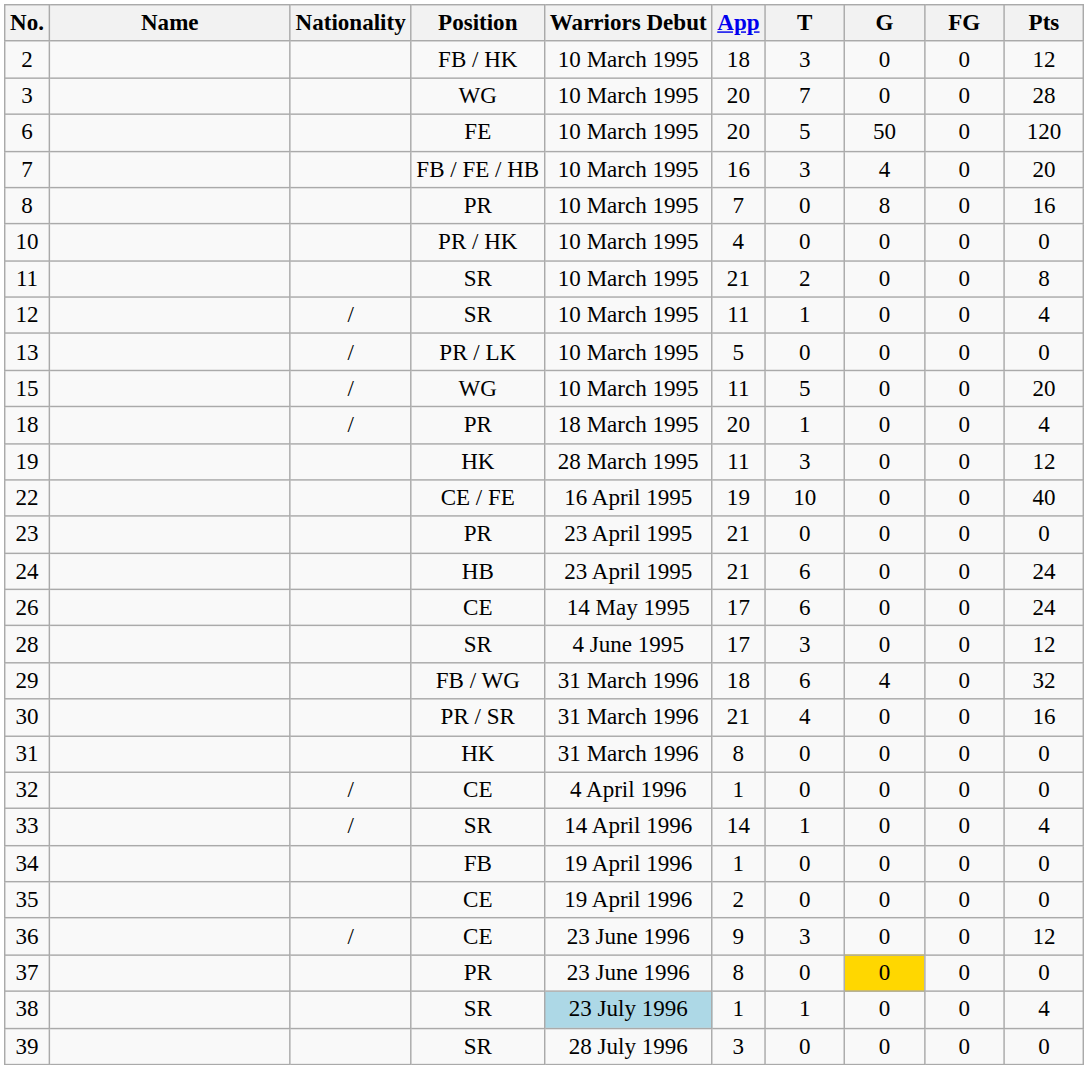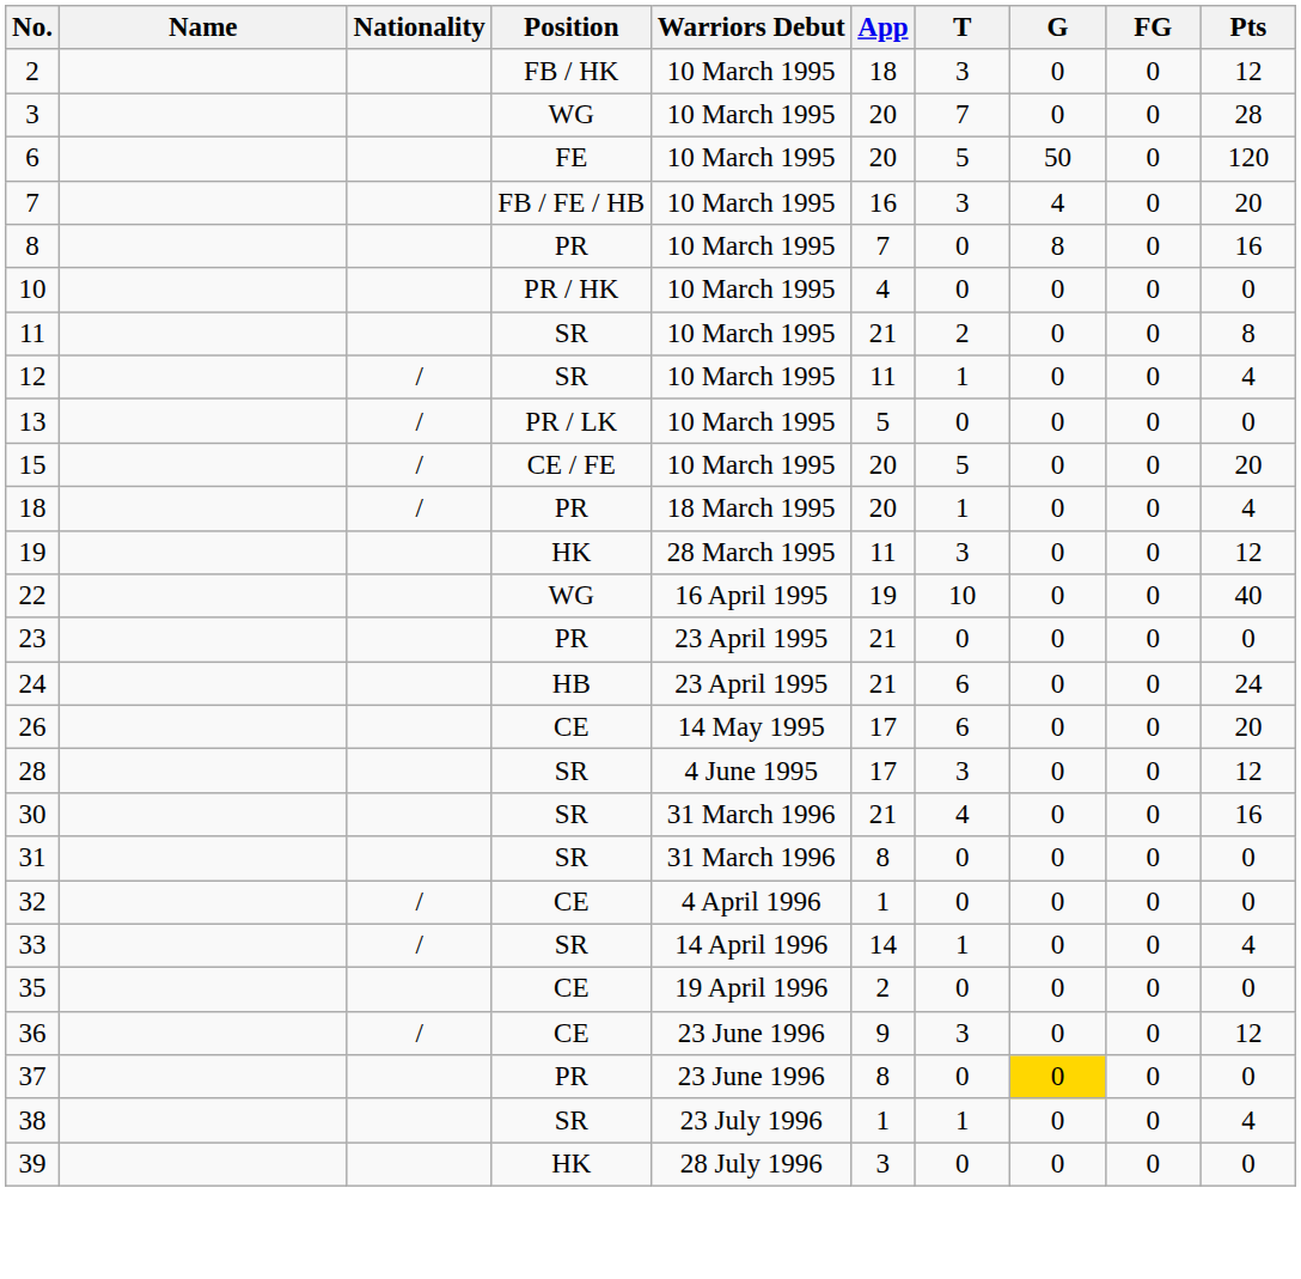15 | Position: WG -> CE / FE
15 | App: 11 -> 20
22 | Position: CE / FE -> WG
26 | Pts: 24 -> 20
- row: 29 | FB / WG | 31 March 1996 | 18 | 6 | 4 | 0 | 32
30 | Position: PR / SR -> SR
31 | Position: HK -> SR
- row: 34 | FB | 19 April 1996 | 1 | 0 | 0 | 0 | 0
38 | Warriors Debut: lightblue background -> no background
39 | Position: SR -> HK
